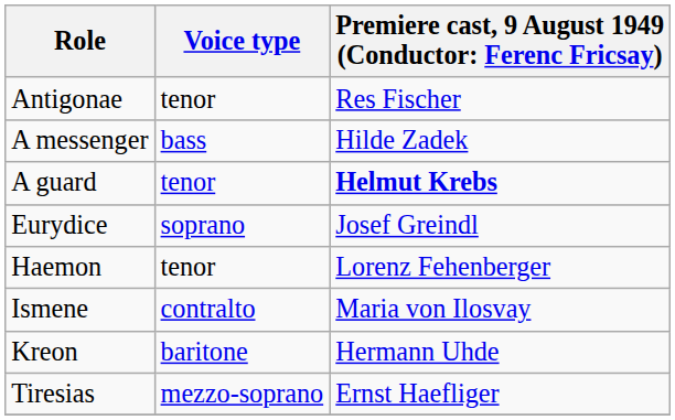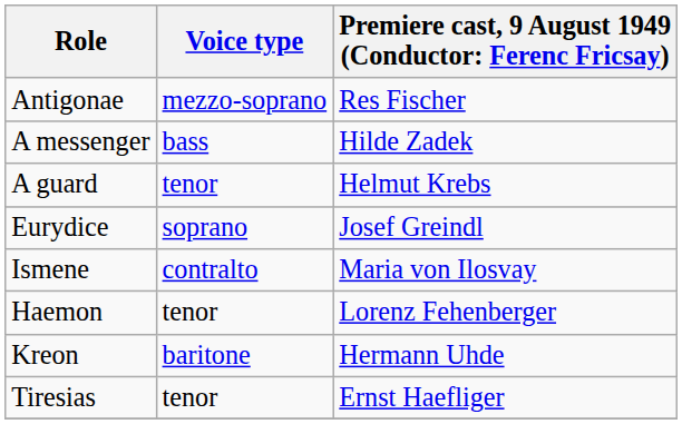Antigonae | Voice type: tenor -> mezzo-soprano
A guard | column 3: bold -> normal
rows swapped: Haemon <-> Ismene
Tiresias | Voice type: mezzo-soprano -> tenor
